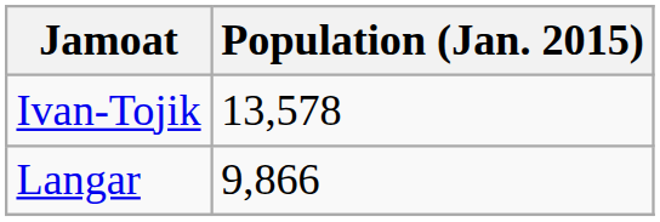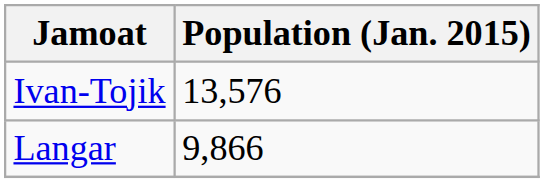Ivan-Tojik | Population (Jan. 2015): 13,578 -> 13,576
